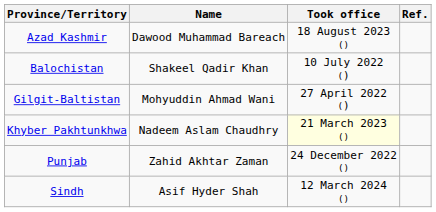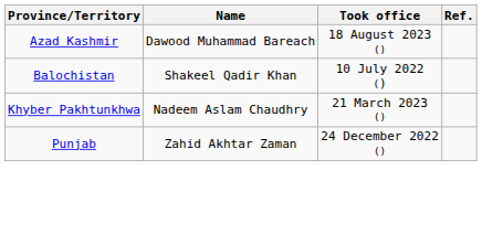- row: Gilgit-Baltistan | Mohyuddin Ahmad Wani | 27 April 2022 ()
Khyber Pakhtunkhwa | Took office: lightyellow background -> no background
- row: Sindh | Asif Hyder Shah | 12 March 2024 ()
